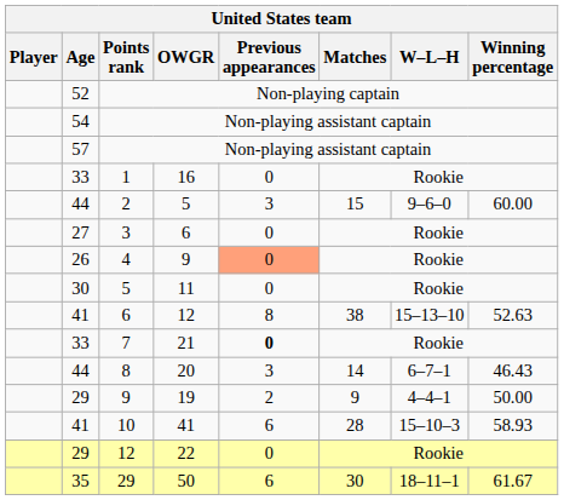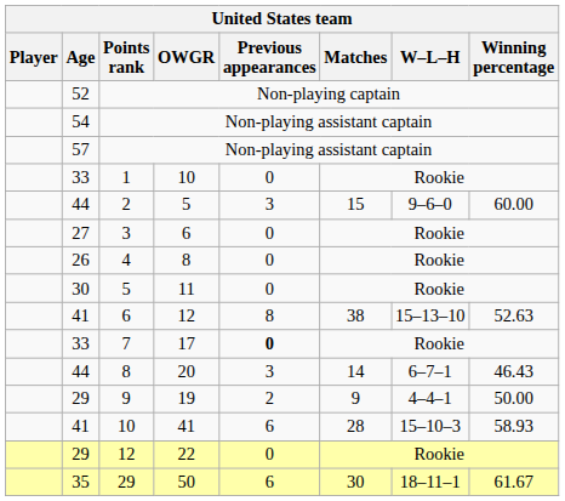1 | OWGR: 16 -> 10
4 | OWGR: 9 -> 8
4 | Previous appearances: lightsalmon background -> no background
7 | OWGR: 21 -> 17
